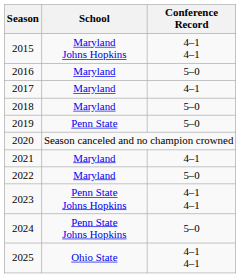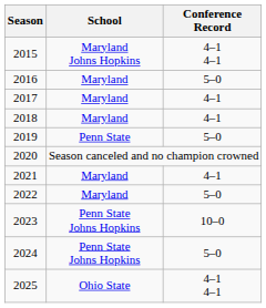2018 | Conference Record: 5–0 -> 4–1
2023 | Conference Record: 4–1 4–1 -> 10–0
